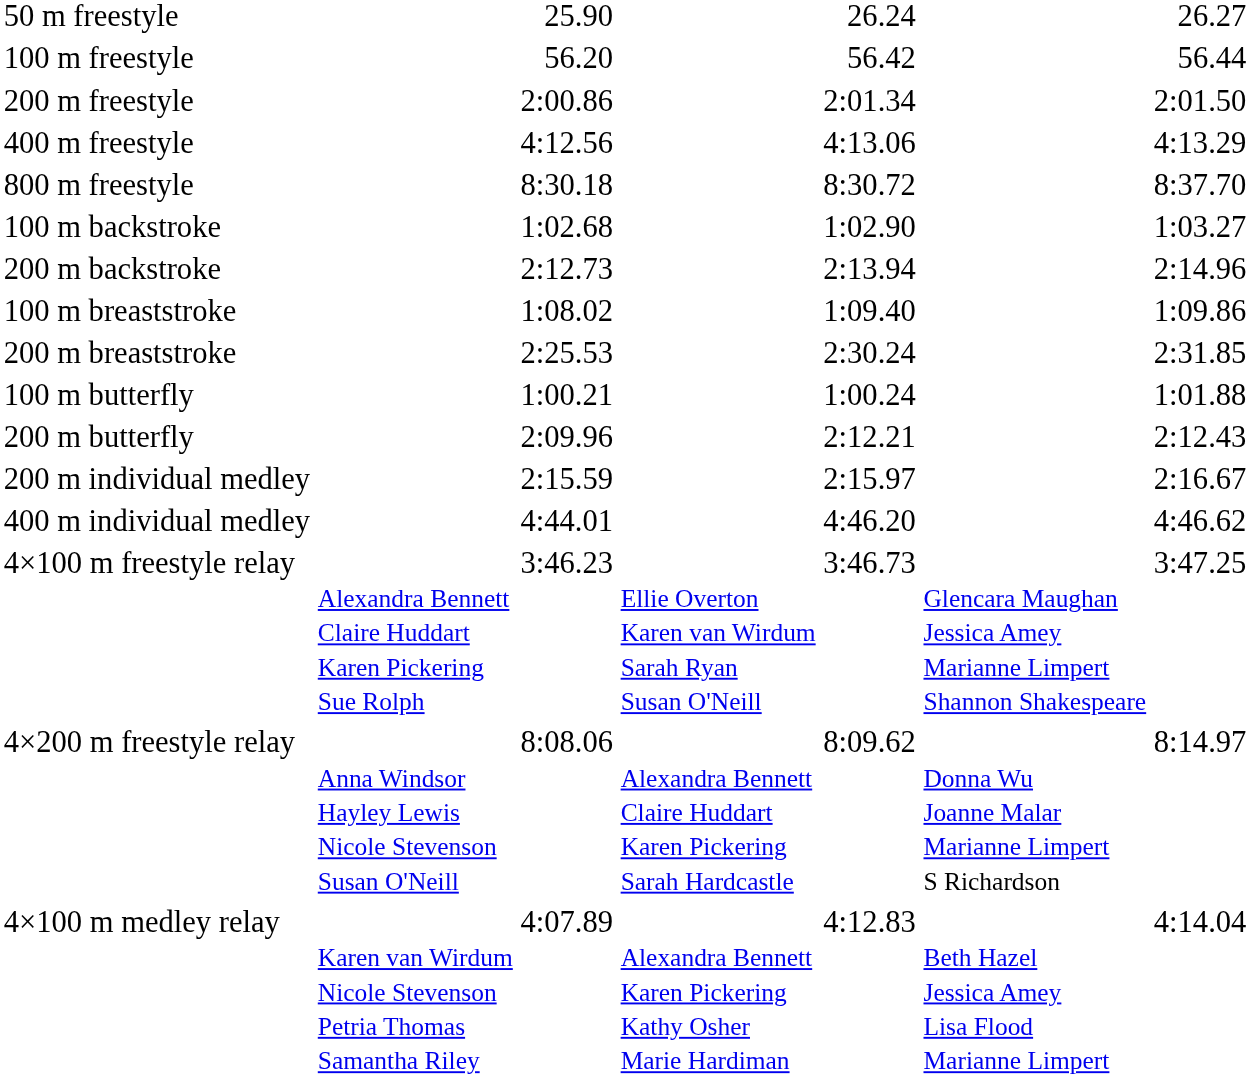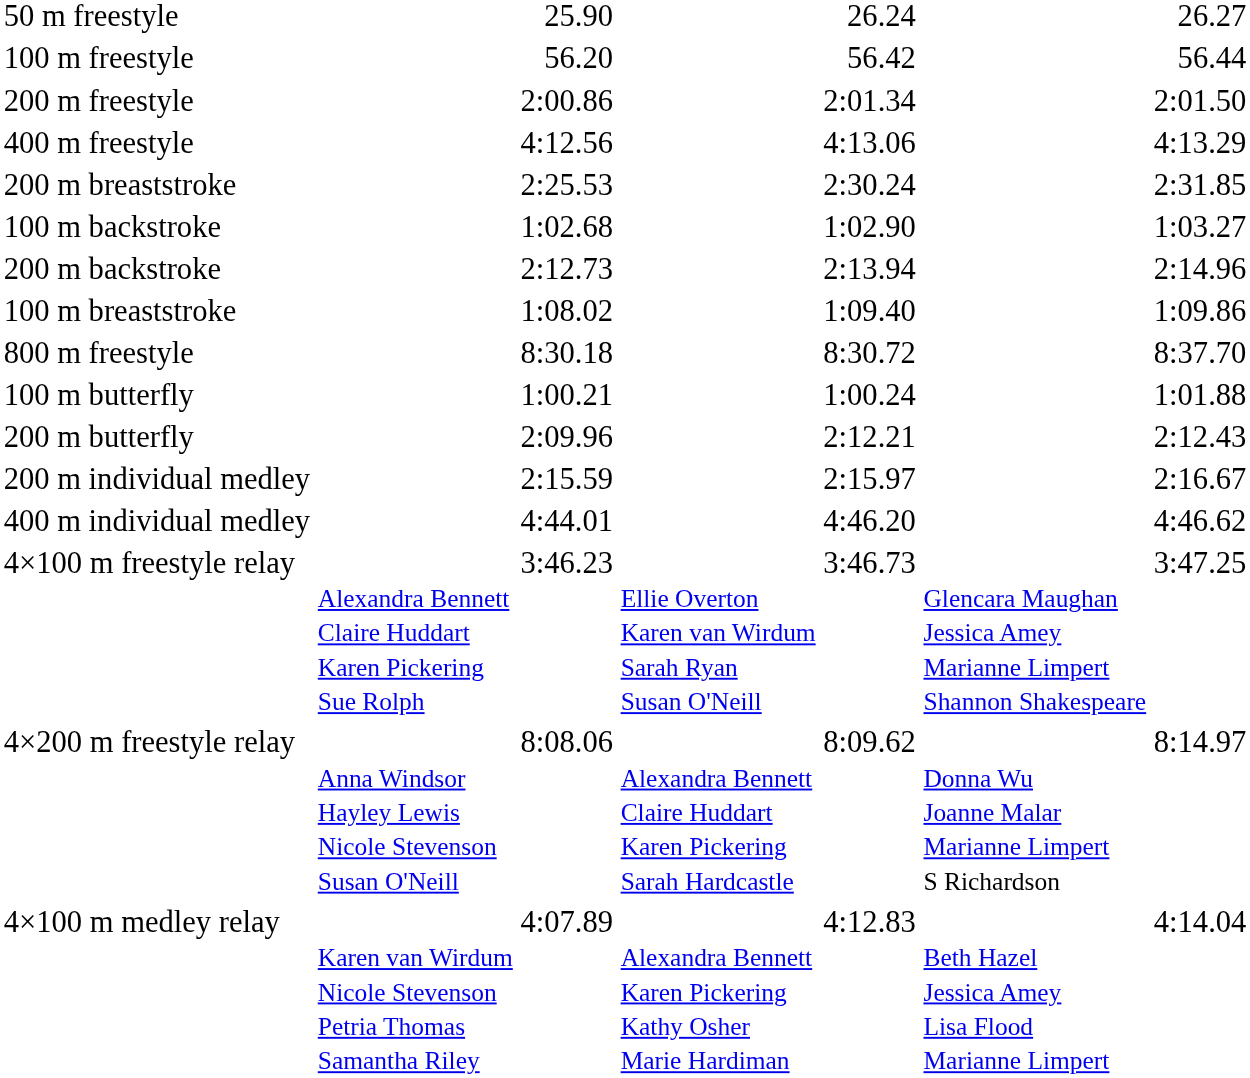rows swapped: 800 m freestyle <-> 200 m breaststroke
